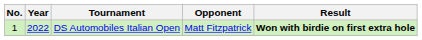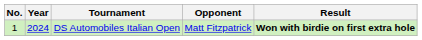DS Automobiles Italian Open | Year: 2022 -> 2024
